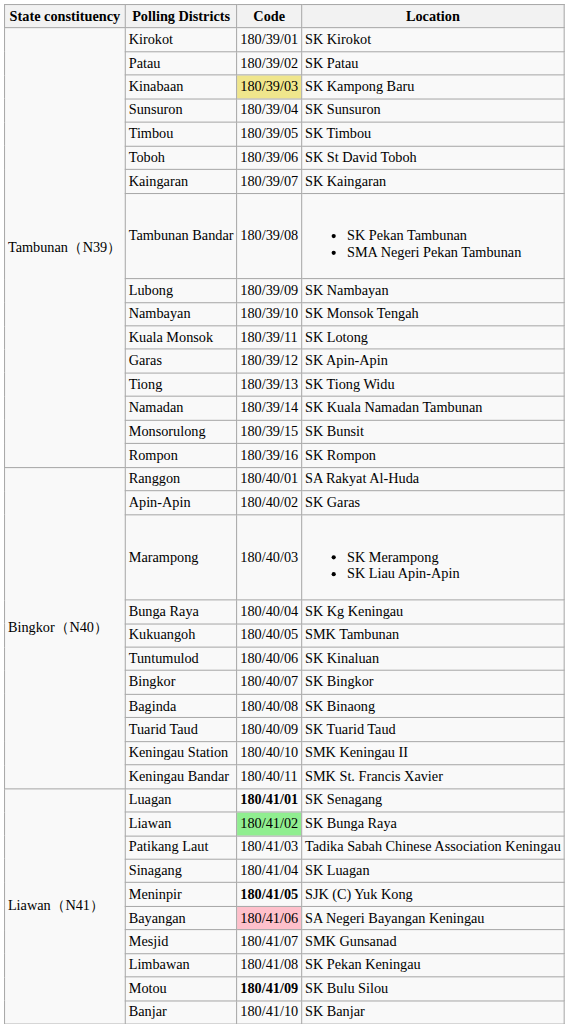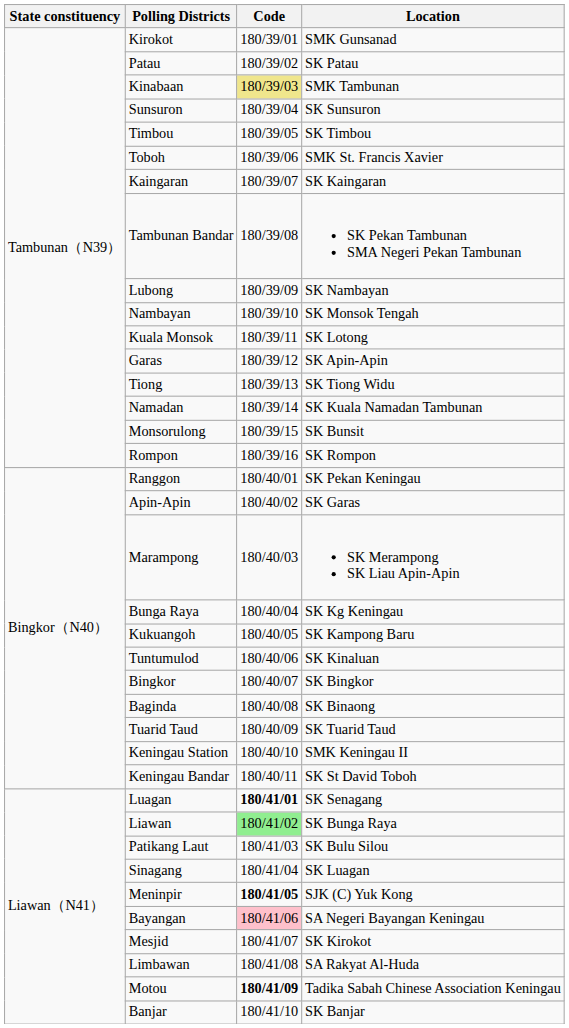Kirokot | Location: SK Kirokot -> SMK Gunsanad
Kinabaan | Location: SK Kampong Baru -> SMK Tambunan
Toboh | Location: SK St David Toboh -> SMK St. Francis Xavier
Ranggon | Location: SA Rakyat Al-Huda -> SK Pekan Keningau
Kukuangoh | Location: SMK Tambunan -> SK Kampong Baru
Keningau Bandar | Location: SMK St. Francis Xavier -> SK St David Toboh
Patikang Laut | Location: Tadika Sabah Chinese Association Keningau -> SK Bulu Silou
Mesjid | Location: SMK Gunsanad -> SK Kirokot
Limbawan | Location: SK Pekan Keningau -> SA Rakyat Al-Huda
Motou | Location: SK Bulu Silou -> Tadika Sabah Chinese Association Keningau
